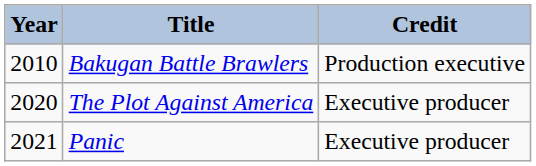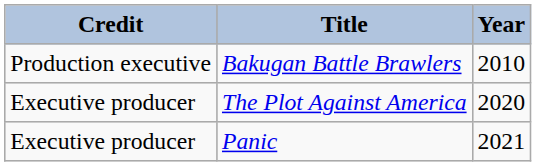columns swapped: Year <-> Credit
